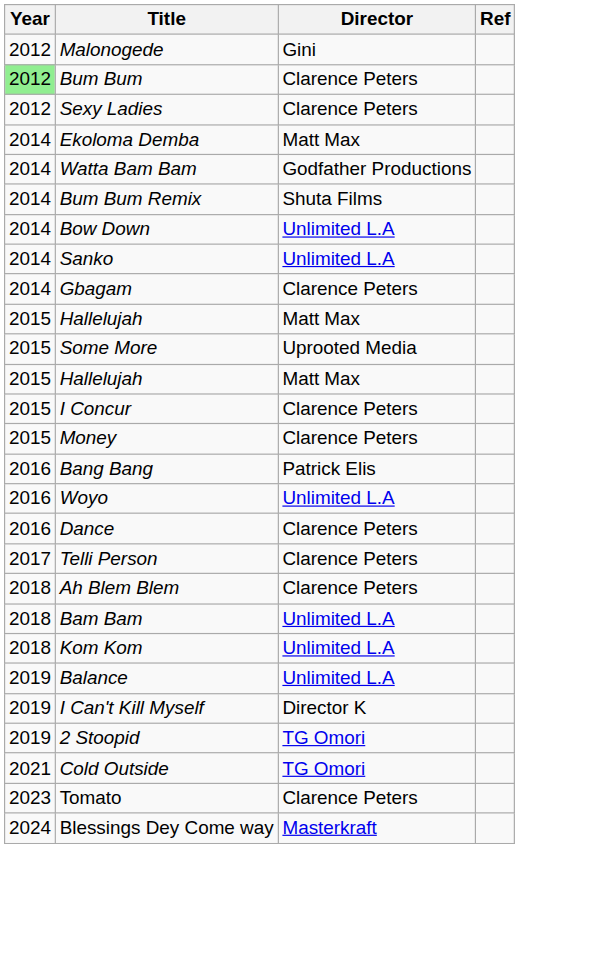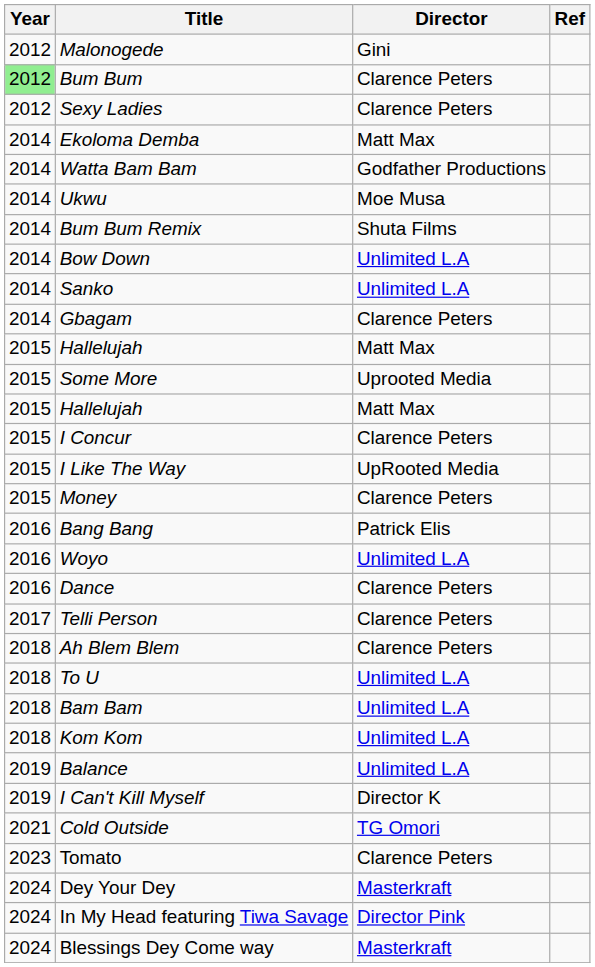+ row: 2014 | Ukwu | Moe Musa
+ row: 2015 | I Like The Way | UpRooted Media
+ row: 2018 | To U | Unlimited L.A
- row: 2019 | 2 Stoopid | TG Omori
+ row: 2024 | Dey Your Dey | Masterkraft
+ row: 2024 | In My Head featuring Tiwa Savage | Director Pink
